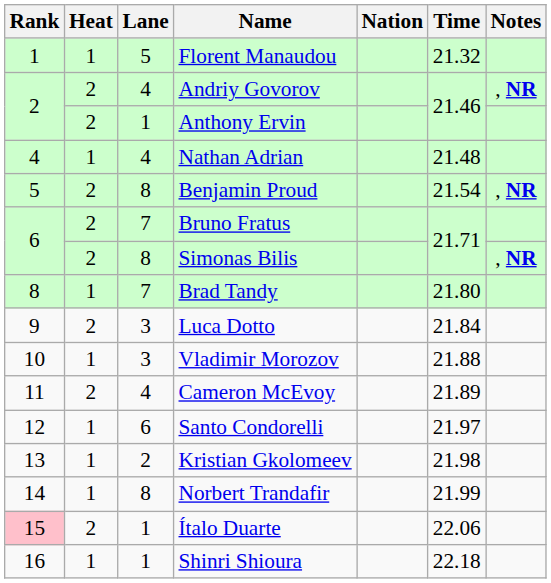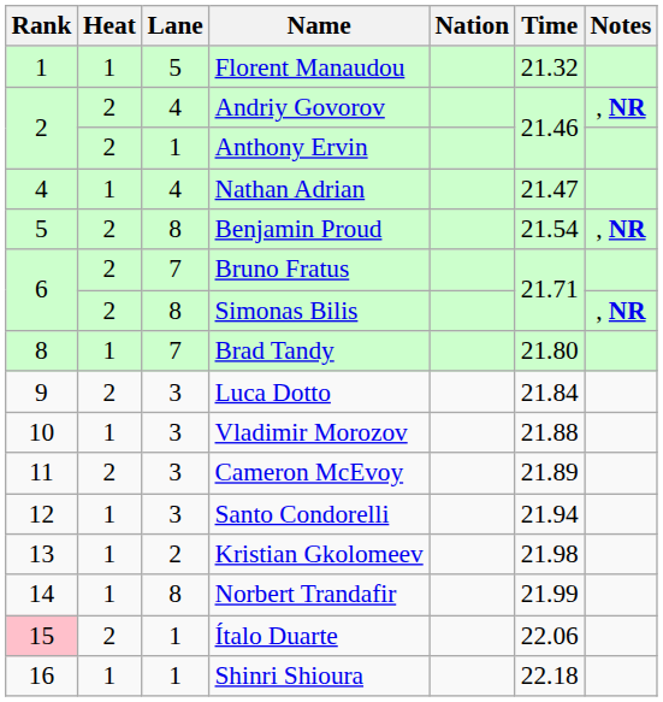Nathan Adrian | Time: 21.48 -> 21.47
Cameron McEvoy | Lane: 4 -> 3
Santo Condorelli | Lane: 6 -> 3
Santo Condorelli | Time: 21.97 -> 21.94
